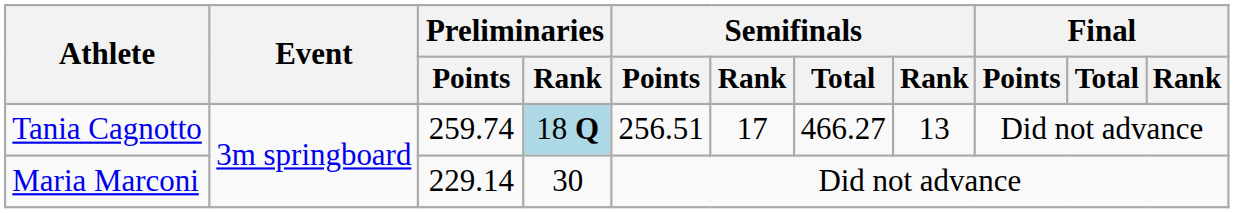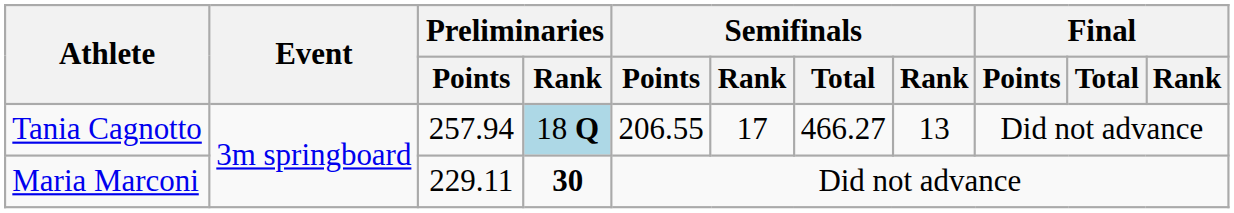Tania Cagnotto | Preliminaries / Points: 259.74 -> 257.94
Tania Cagnotto | Semifinals / Points: 256.51 -> 206.55
Maria Marconi | Preliminaries / Points: 229.14 -> 229.11
Maria Marconi | Preliminaries / Rank: normal -> bold
